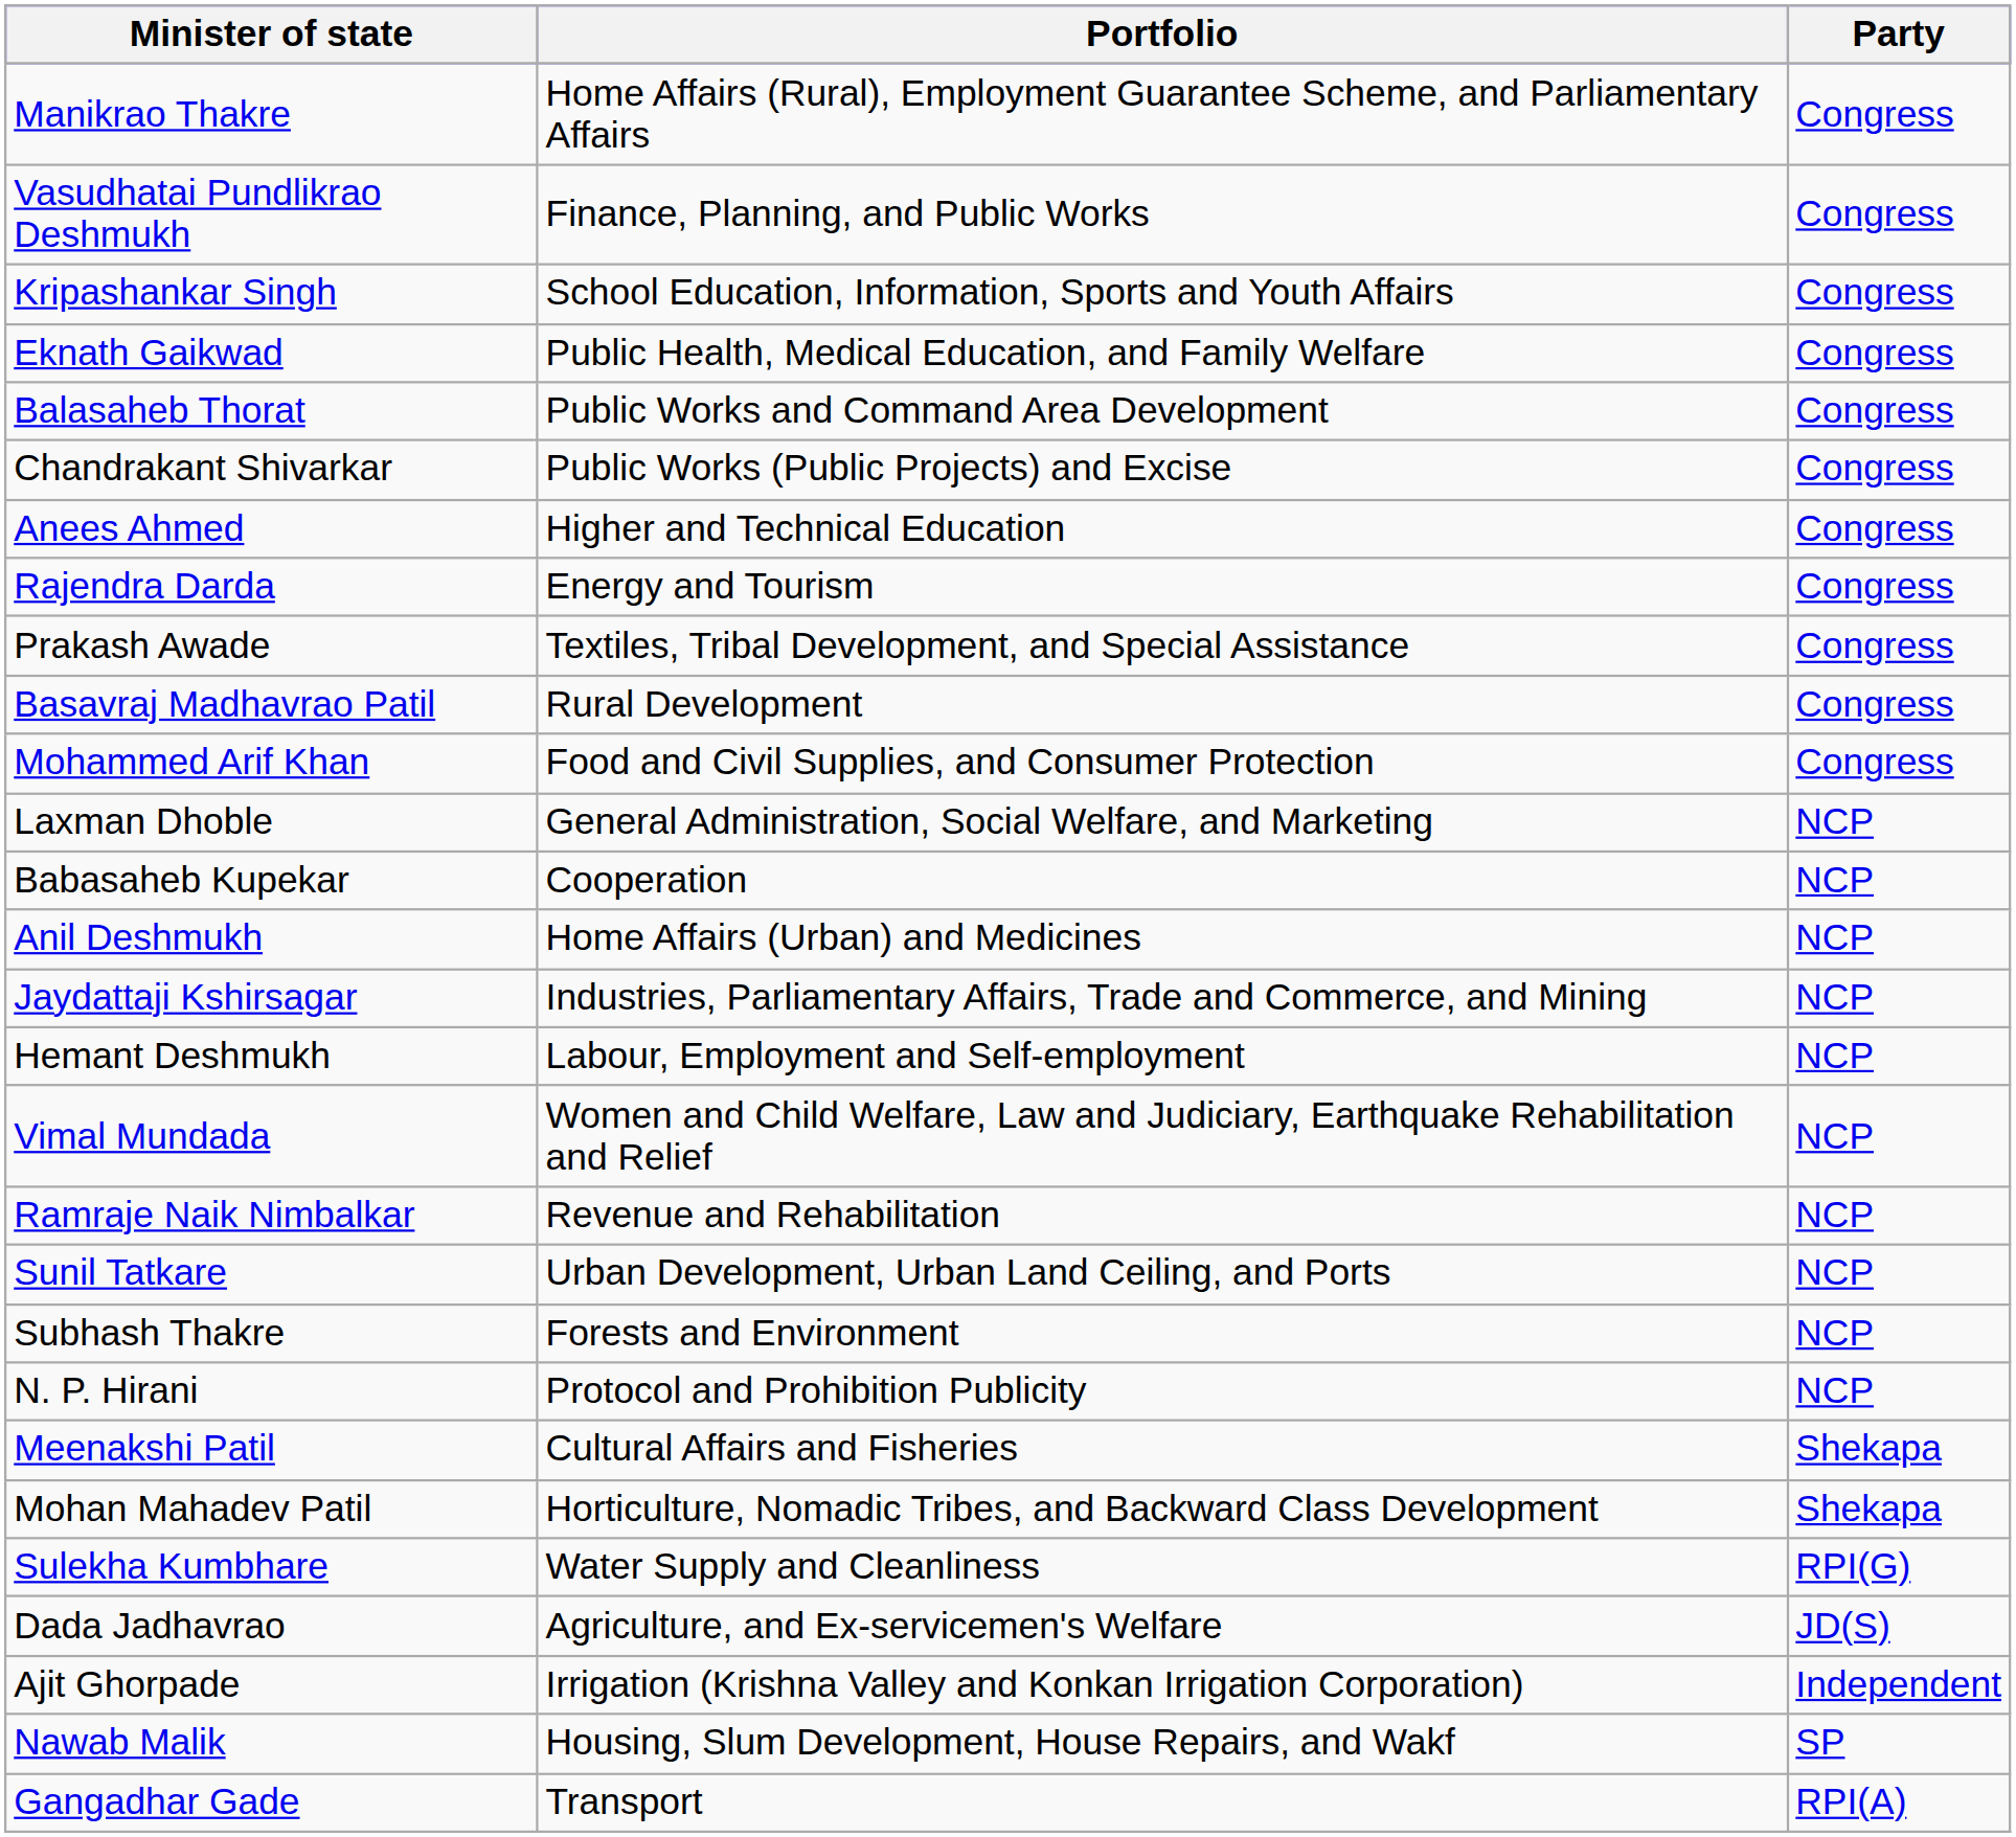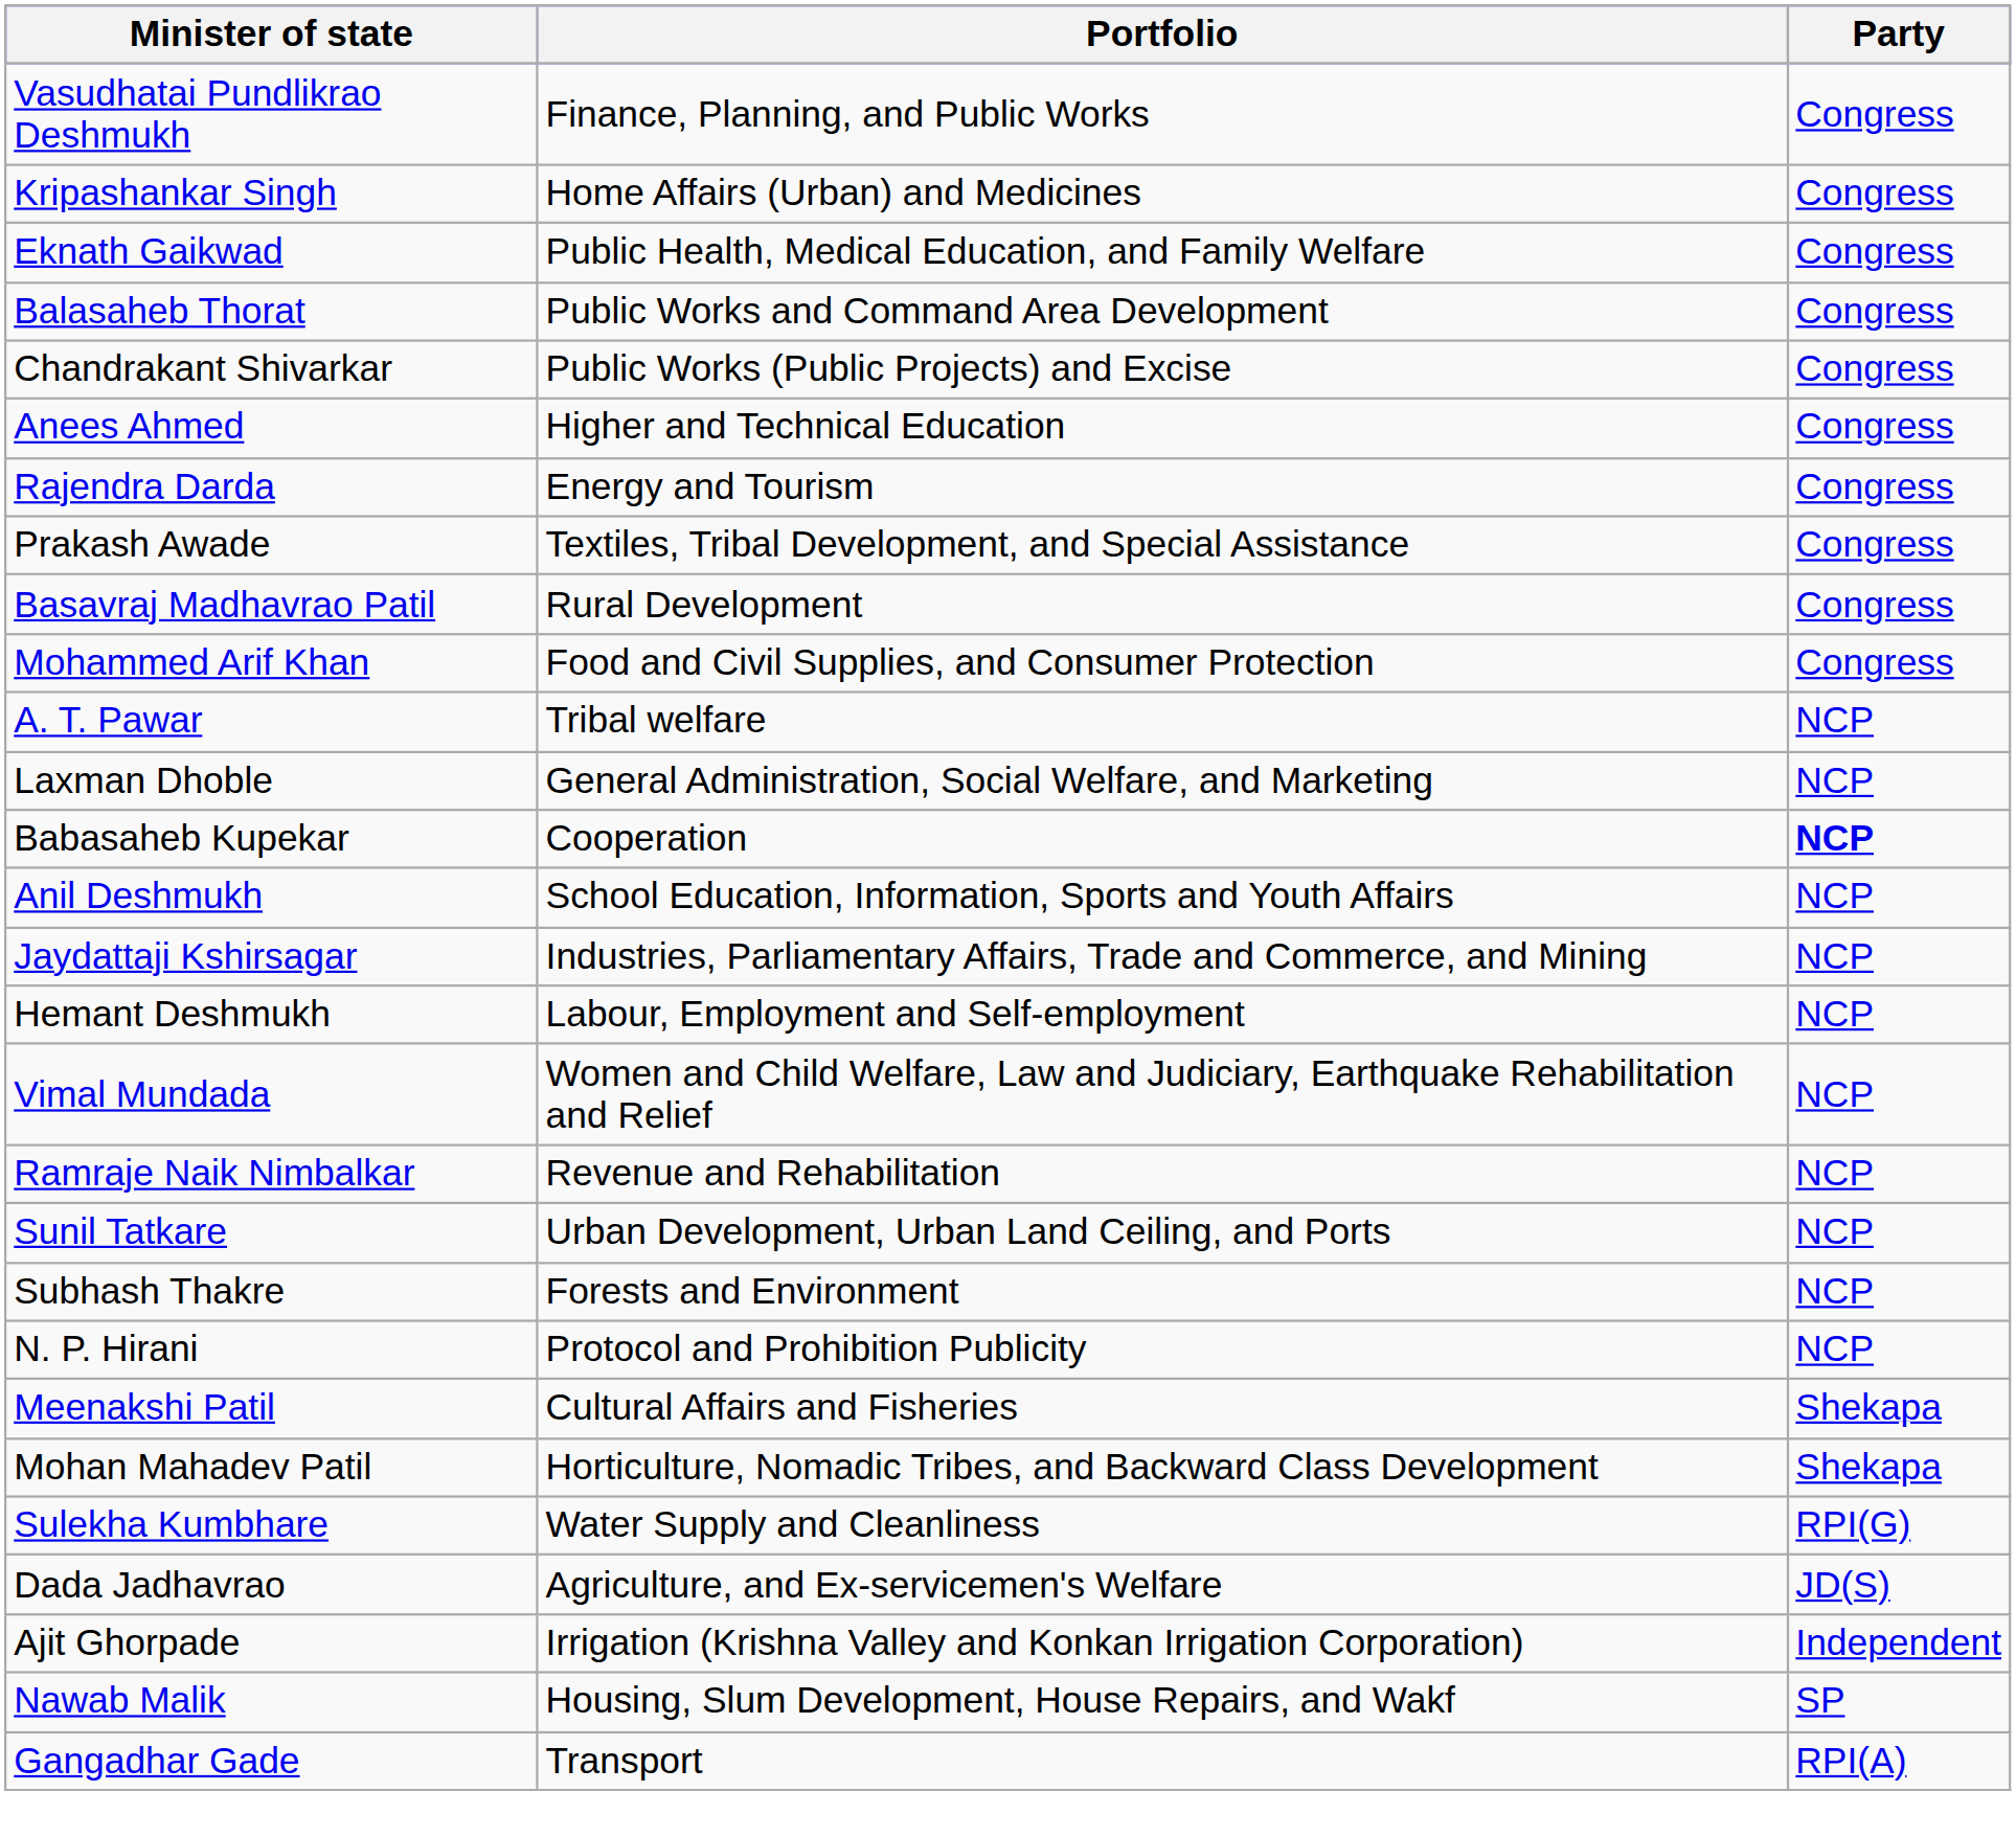- row: Manikrao Thakre | Home Affairs (Rural), Employment Guarantee Scheme, and Parliamentary Affairs | Congress
Kripashankar Singh | Portfolio: School Education, Information, Sports and Youth Affairs -> Home Affairs (Urban) and Medicines
+ row: A. T. Pawar | Tribal welfare | NCP
Babasaheb Kupekar | Party: normal -> bold
Anil Deshmukh | Portfolio: Home Affairs (Urban) and Medicines -> School Education, Information, Sports and Youth Affairs
